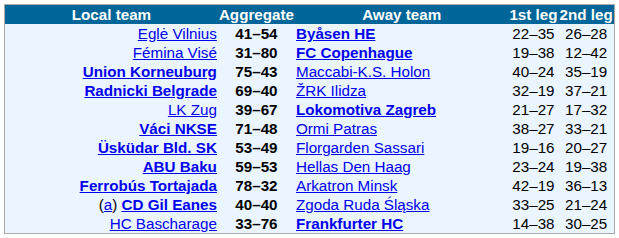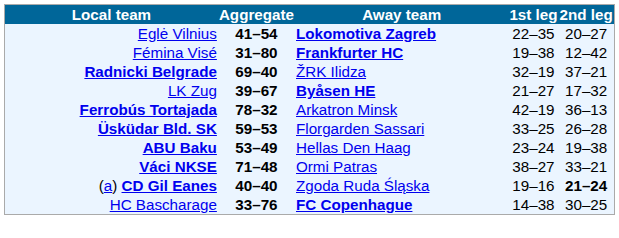Eglė Vilnius | Away team: Byåsen HE -> Lokomotiva Zagreb
Eglė Vilnius | 2nd leg: 26–28 -> 20–27
Fémina Visé | Away team: FC Copenhague -> Frankfurter HC
- row: Union Korneuburg | 75–43 | Maccabi-K.S. Holon | 40–24 | 35–19
LK Zug | Away team: Lokomotiva Zagreb -> Byåsen HE
rows swapped: Váci NKSE <-> Ferrobús Tortajada
Üsküdar Bld. SK | Aggregate: 53–49 -> 59–53
Üsküdar Bld. SK | 1st leg: 19–16 -> 33–25
Üsküdar Bld. SK | 2nd leg: 20–27 -> 26–28
ABU Baku | Aggregate: 59–53 -> 53–49
(a) CD Gil Eanes | 1st leg: 33–25 -> 19–16
(a) CD Gil Eanes | 2nd leg: normal -> bold
HC Bascharage | Away team: Frankfurter HC -> FC Copenhague
